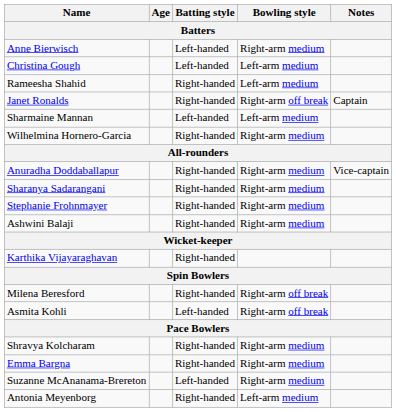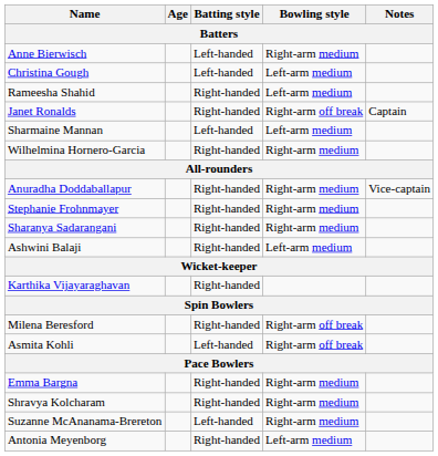rows swapped: Sharanya Sadarangani <-> Stephanie Frohnmayer
Ashwini Balaji | Bowling style: Right-arm medium -> Left-arm medium
rows swapped: Shravya Kolcharam <-> Emma Bargna
